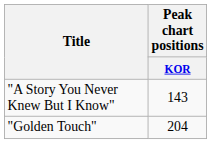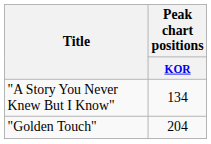"A Story You Never Knew But I Know" | Peak chart positions / KOR: 143 -> 134
